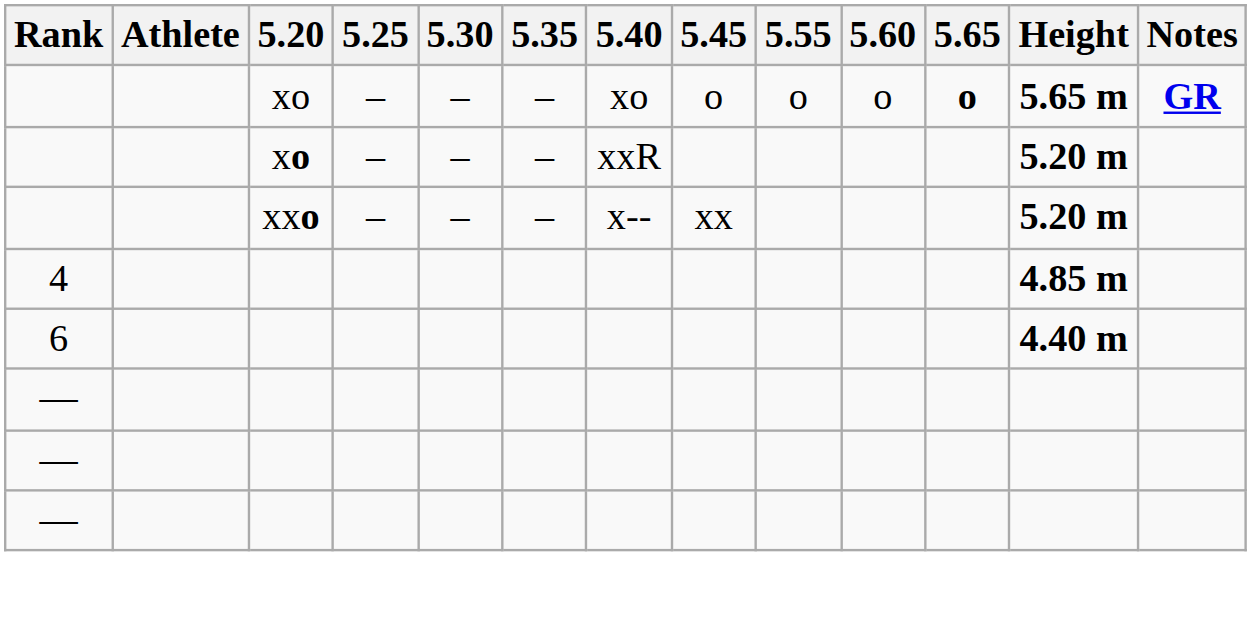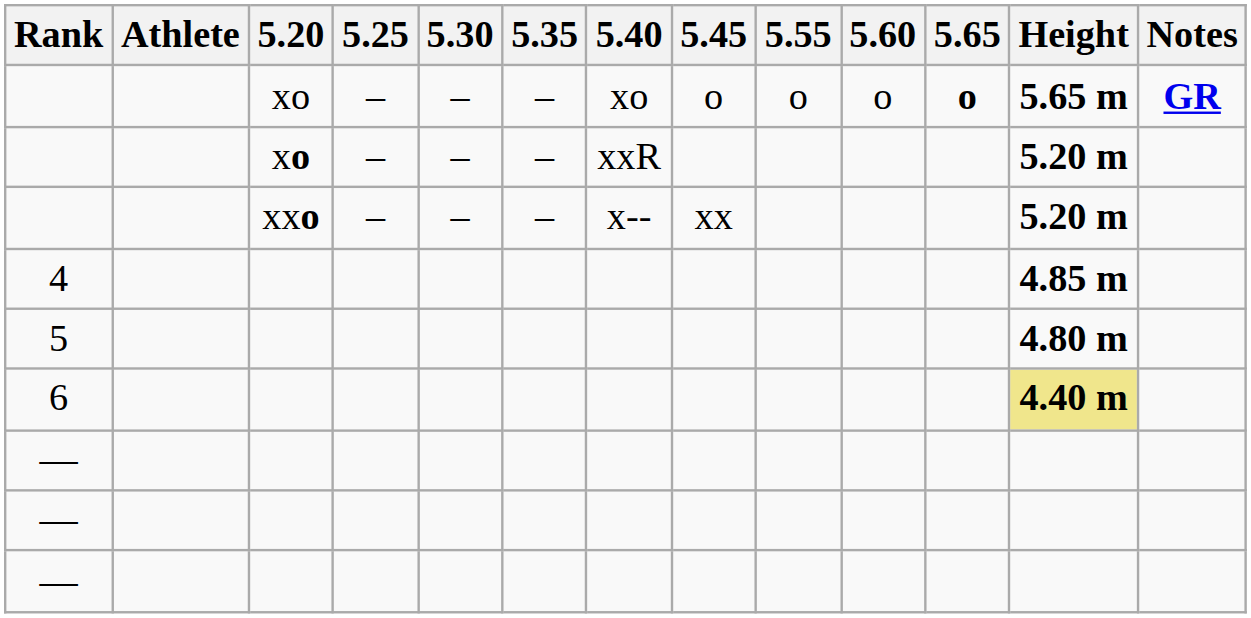+ row: 5 | 4.80 m
6 | Height: no background -> khaki background
